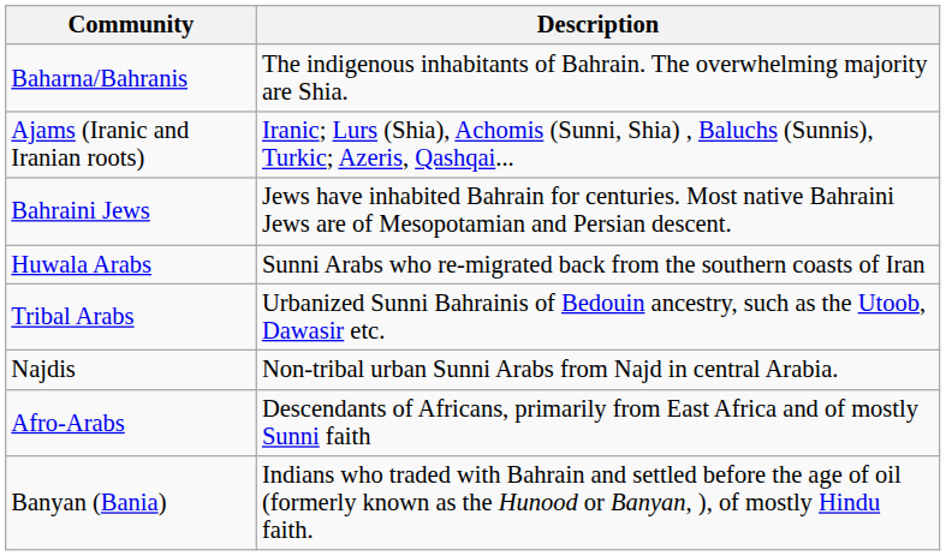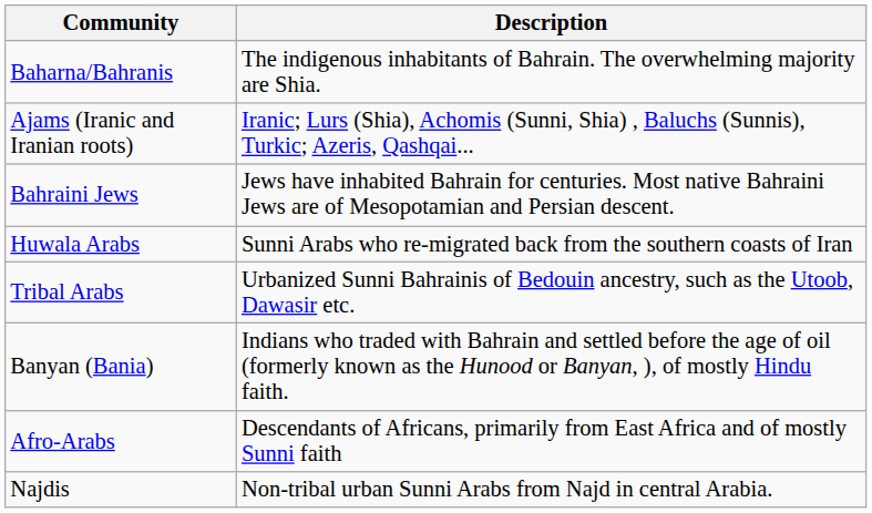rows swapped: Najdis <-> Banyan (Bania)
